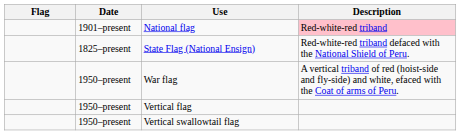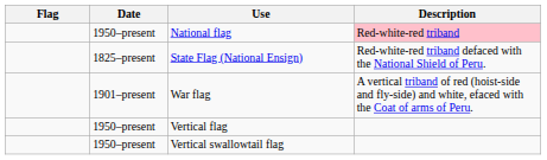National flag | Date: 1901–present -> 1950–present
War flag | Date: 1950–present -> 1901–present
